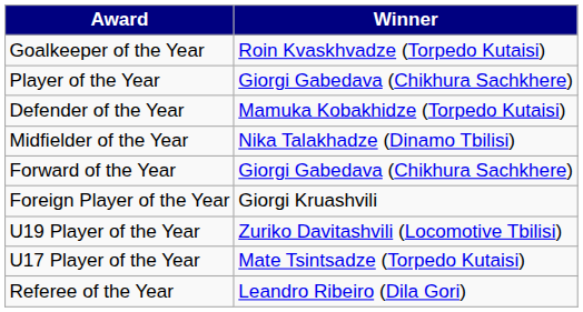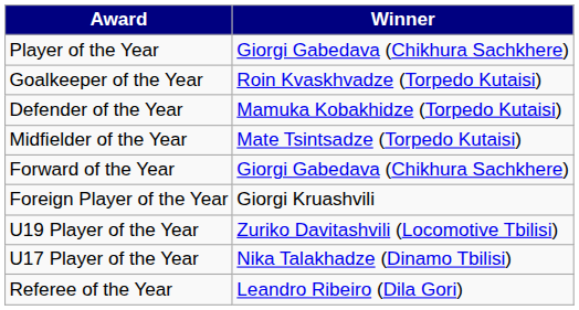rows swapped: Player of the Year <-> Goalkeeper of the Year
Midfielder of the Year | Winner: Nika Talakhadze (Dinamo Tbilisi) -> Mate Tsintsadze (Torpedo Kutaisi)
U17 Player of the Year | Winner: Mate Tsintsadze (Torpedo Kutaisi) -> Nika Talakhadze (Dinamo Tbilisi)
